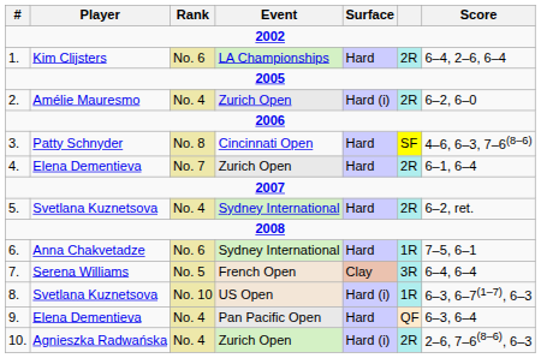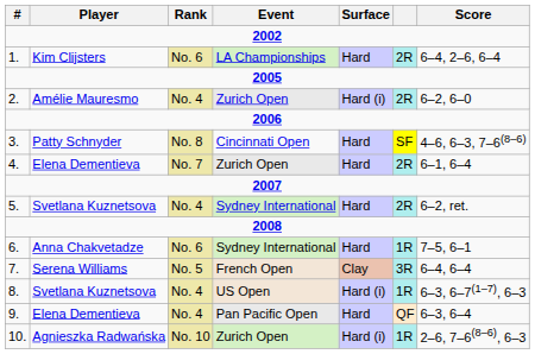8. | Rank: No. 10 -> No. 4
10. | Rank: No. 4 -> No. 10
10. | column 6: 2R -> 1R
